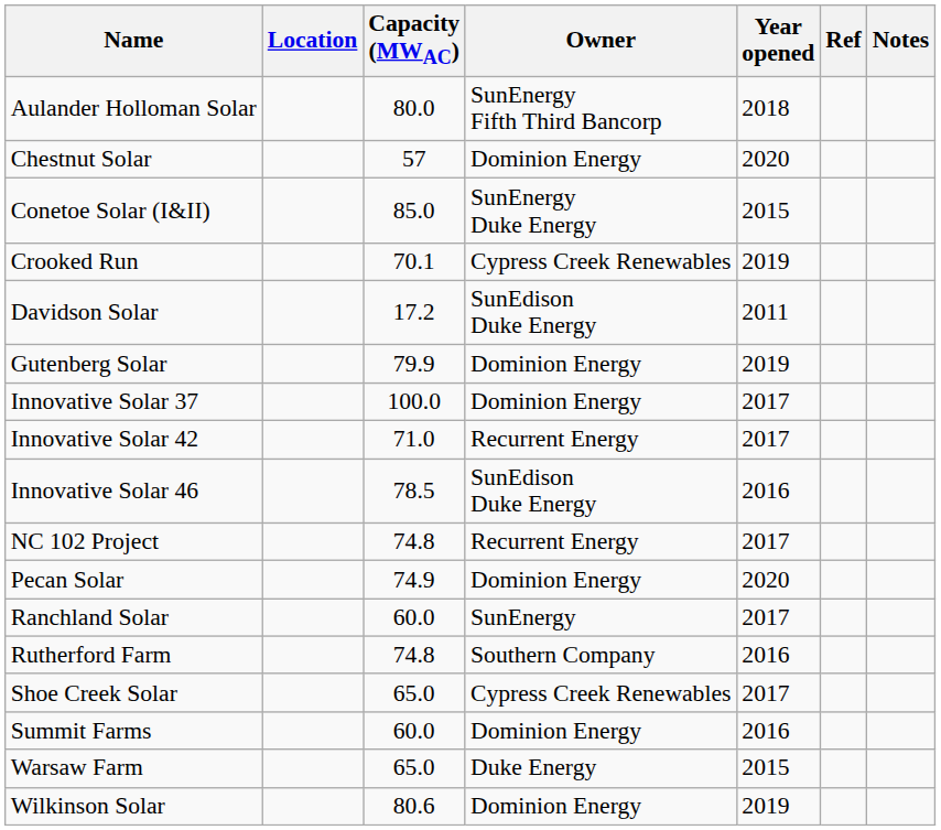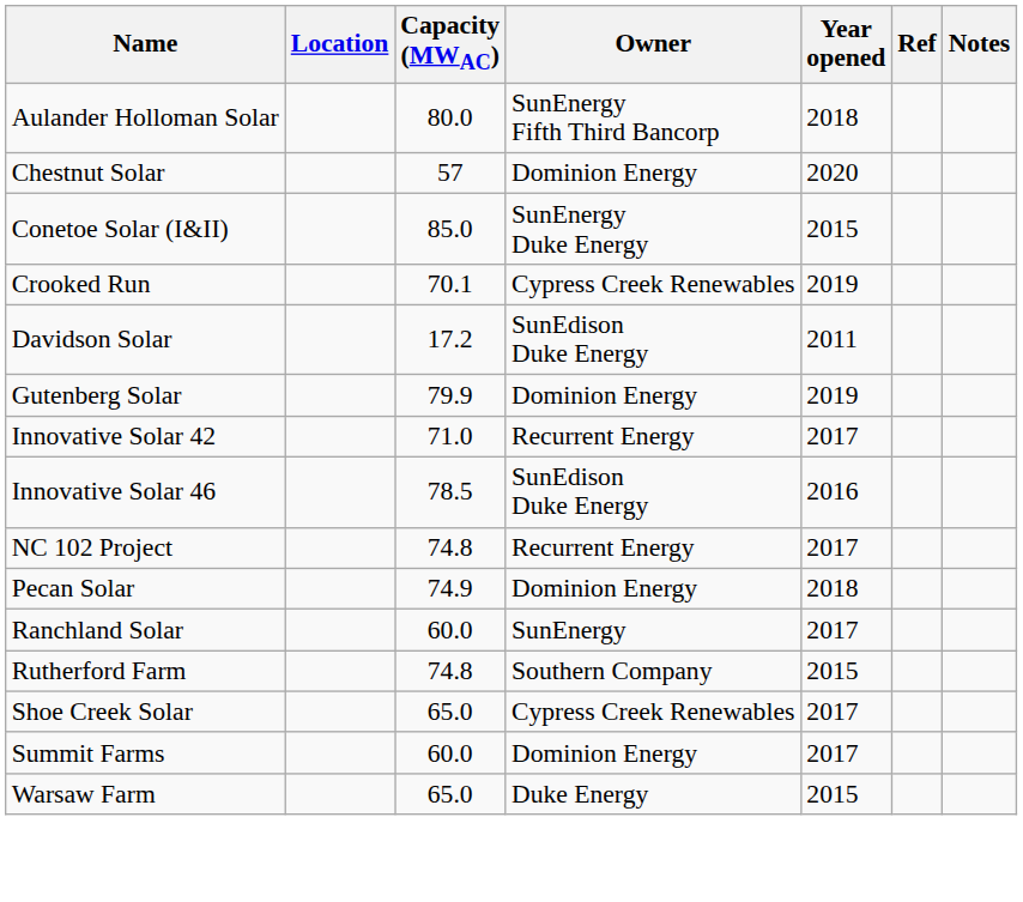- row: Innovative Solar 37 | 100.0 | Dominion Energy | 2017
Pecan Solar | Year opened: 2020 -> 2018
Rutherford Farm | Year opened: 2016 -> 2015
Summit Farms | Year opened: 2016 -> 2017
- row: Wilkinson Solar | 80.6 | Dominion Energy | 2019
